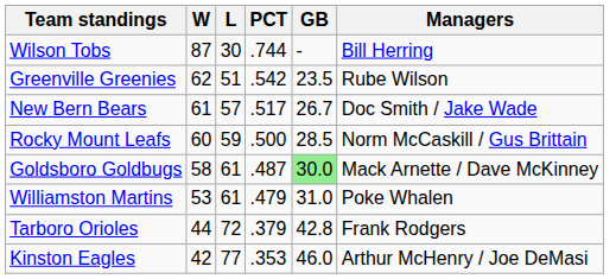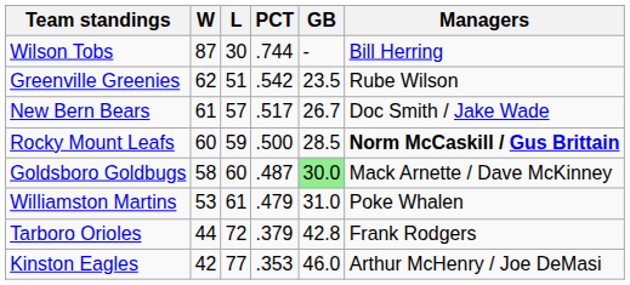Rocky Mount Leafs | Managers: normal -> bold
Goldsboro Goldbugs | L: 61 -> 60
